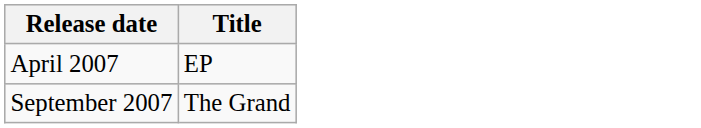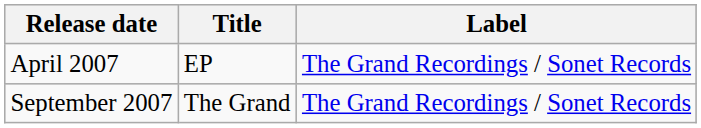+ column: Label | The Grand Recordings / Sonet Records | The Grand Recordings / Sonet Records
